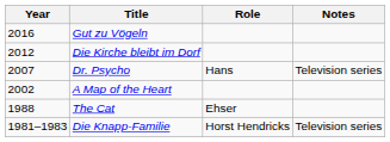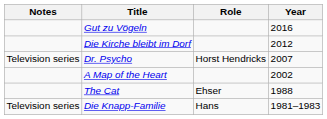columns swapped: Year <-> Notes
Dr. Psycho | Role: Hans -> Horst Hendricks
Die Knapp-Familie | Role: Horst Hendricks -> Hans
